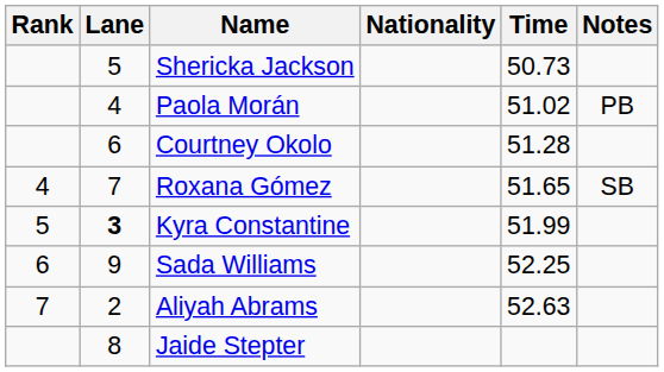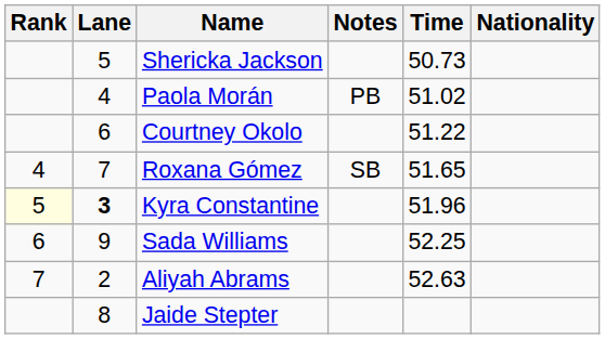columns swapped: Nationality <-> Notes
Courtney Okolo | Time: 51.28 -> 51.22
Kyra Constantine | Rank: no background -> lightyellow background
Kyra Constantine | Time: 51.99 -> 51.96
